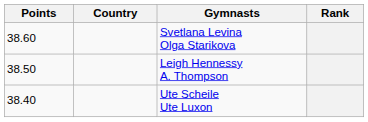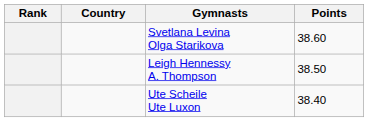columns swapped: Rank <-> Points
